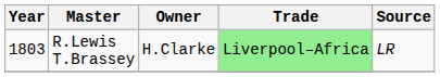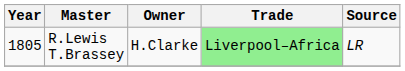R.Lewis T.Brassey | Year: 1803 -> 1805
